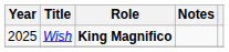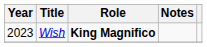Wish | Year: 2025 -> 2023
